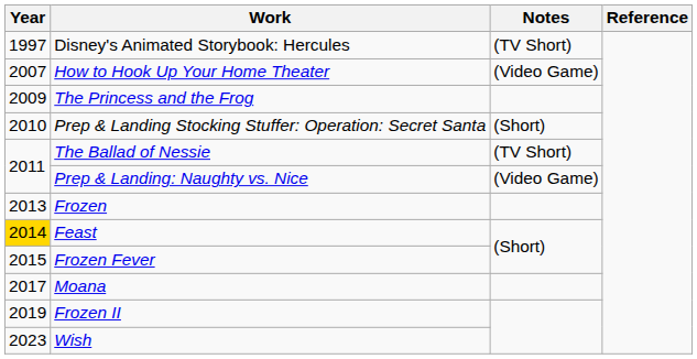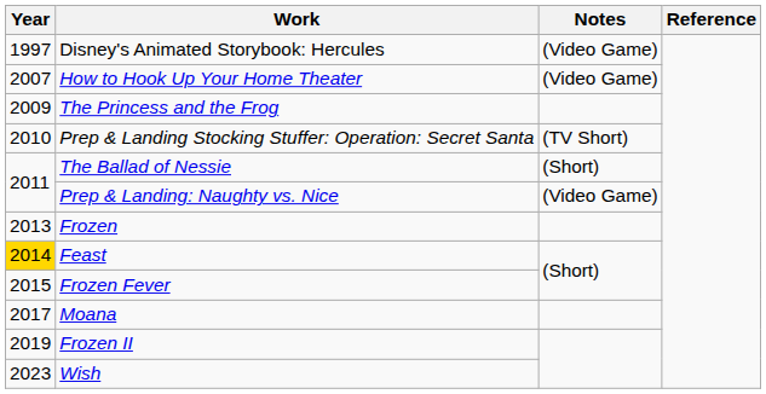Disney's Animated Storybook: Hercules | Notes: (TV Short) -> (Video Game)
Prep & Landing Stocking Stuffer: Operation: Secret Santa | Notes: (Short) -> (TV Short)
The Ballad of Nessie | Notes: (TV Short) -> (Short)
